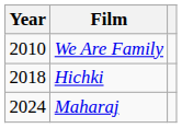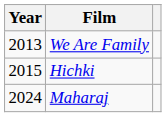We Are Family | Year: 2010 -> 2013
Hichki | Year: 2018 -> 2015
